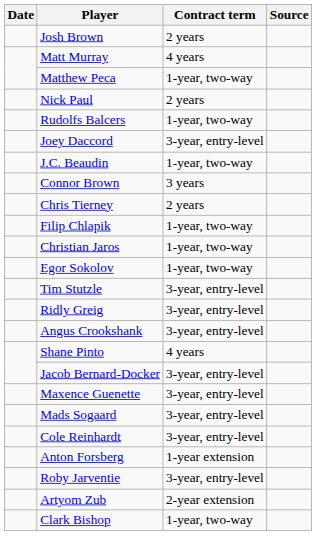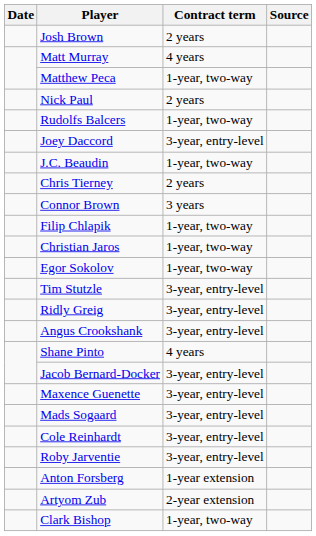rows swapped: Connor Brown <-> Chris Tierney
rows swapped: Roby Jarventie <-> Anton Forsberg
